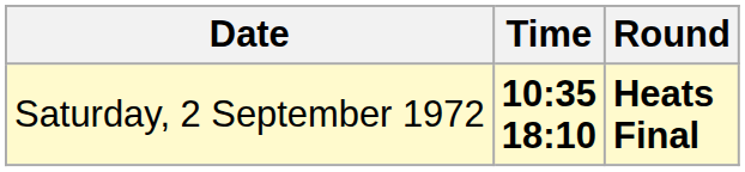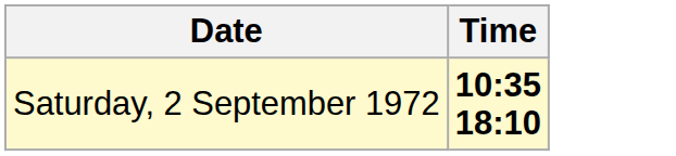- column: Round | Heats Final
